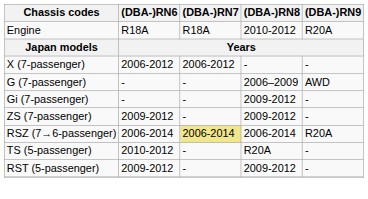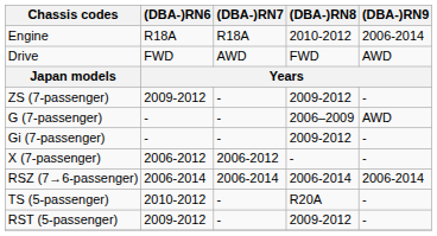Engine | (DBA-)RN9: R20A -> 2006-2014
+ row: Drive | FWD | AWD | FWD | AWD
rows swapped: X (7-passenger) <-> ZS (7-passenger)
RSZ (7→6-passenger) | (DBA-)RN7: khaki background -> no background
RSZ (7→6-passenger) | (DBA-)RN9: R20A -> 2006-2014
